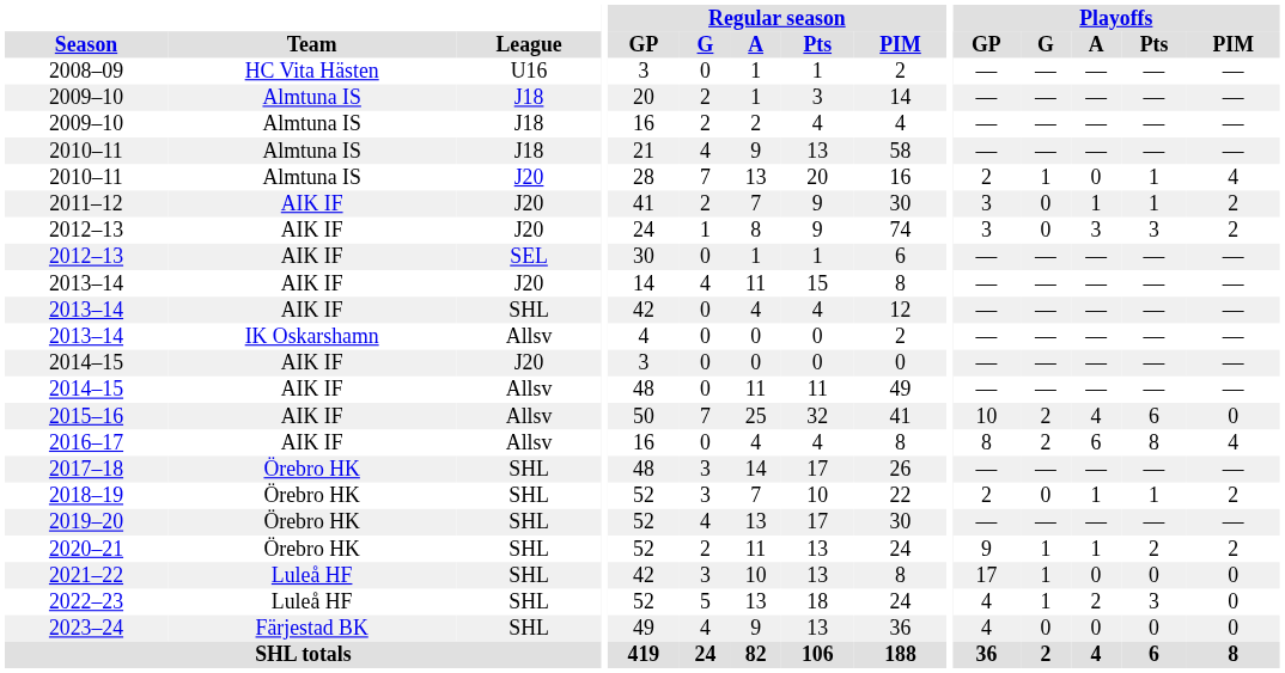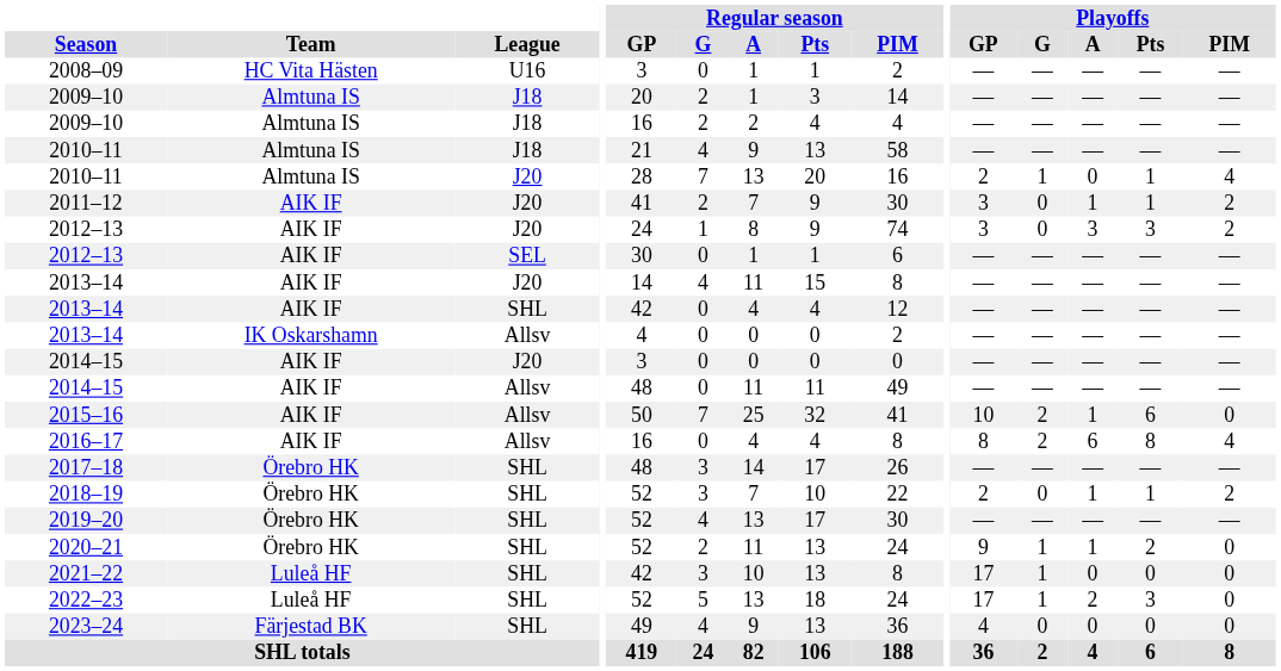2015–16 | Playoffs / A: 4 -> 1
2020–21 | Playoffs / PIM: 2 -> 0
2022–23 | Playoffs / GP: 4 -> 17
